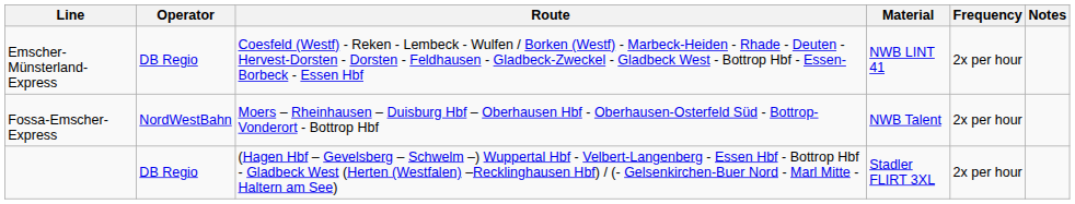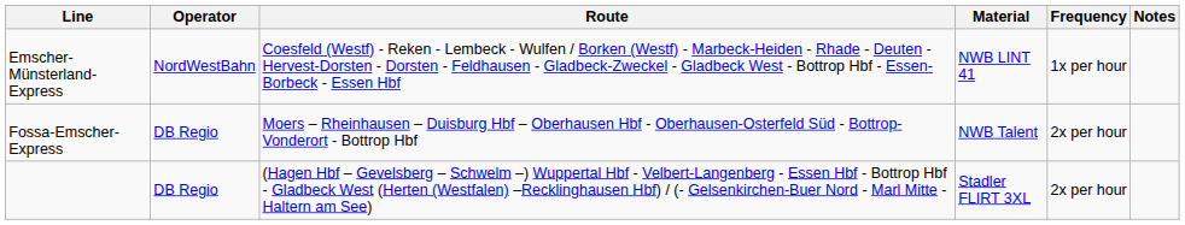Emscher-Münsterland-Express | Operator: DB Regio -> NordWestBahn
Emscher-Münsterland-Express | Frequency: 2x per hour -> 1x per hour
Fossa-Emscher-Express | Operator: NordWestBahn -> DB Regio
